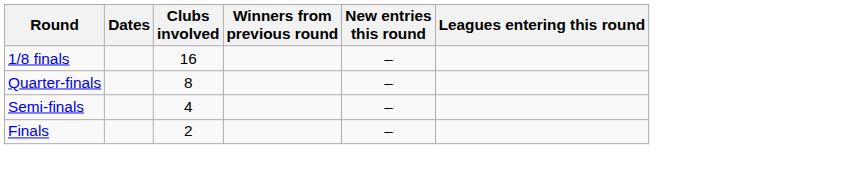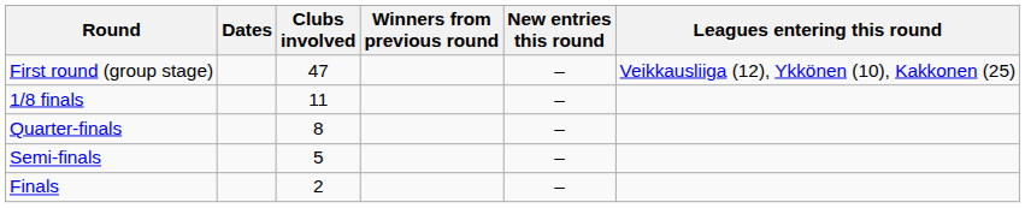+ row: First round (group stage) | 47 | – | Veikkausliiga (12), Ykkönen (10), Kakkonen (25)
1/8 finals | Clubs involved: 16 -> 11
Semi-finals | Clubs involved: 4 -> 5
